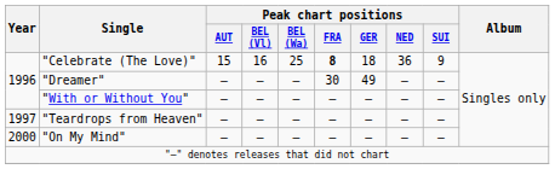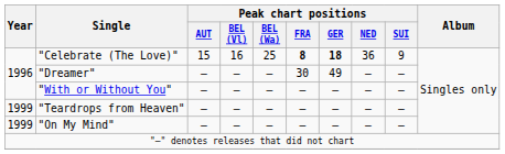"Celebrate (The Love)" | Peak chart positions / GER: normal -> bold
"Teardrops from Heaven" | Year: 1997 -> 1999
"On My Mind" | Year: 2000 -> 1999
